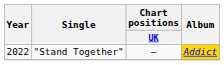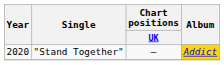"Stand Together" | Year: 2022 -> 2020
